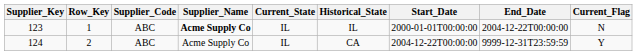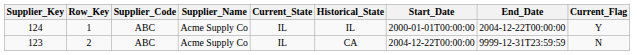1 | Supplier_Key: 123 -> 124
1 | Supplier_Name: bold -> normal
1 | Current_Flag: N -> Y
2 | Supplier_Key: 124 -> 123
2 | Current_Flag: Y -> N
